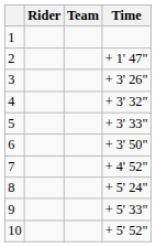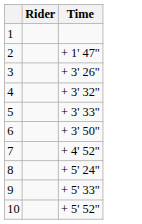- column: Team
